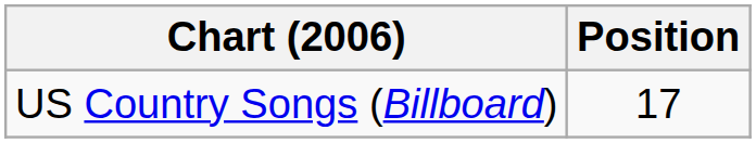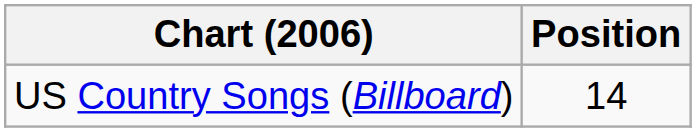US Country Songs (Billboard) | Position: 17 -> 14
